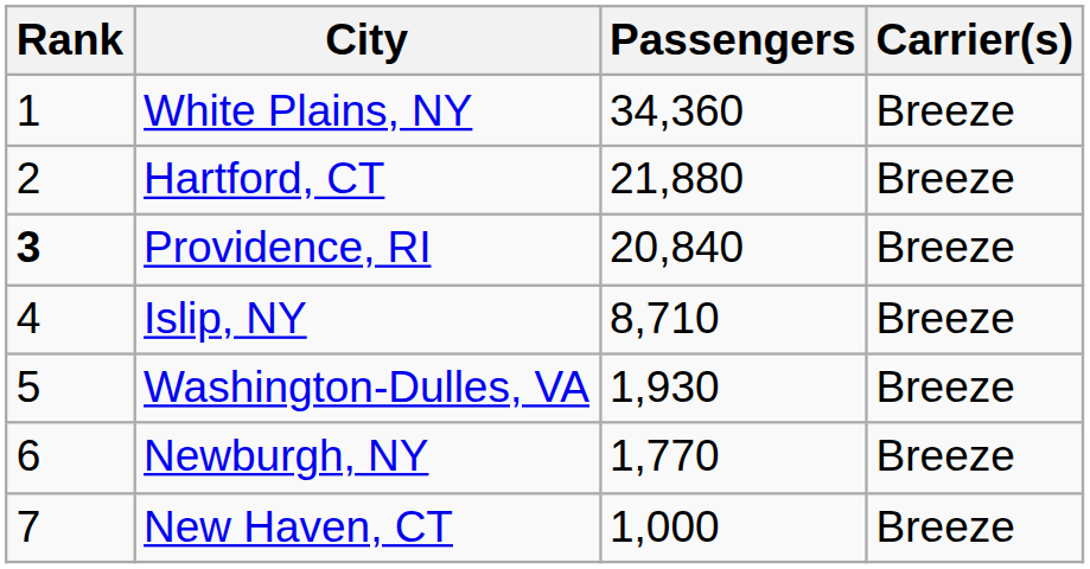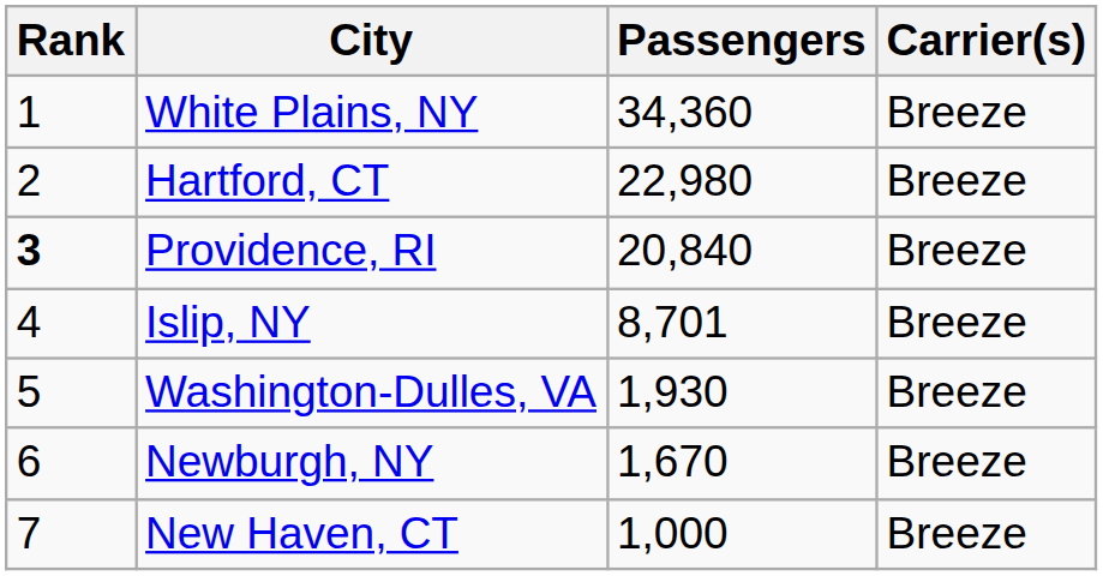Hartford, CT | Passengers: 21,880 -> 22,980
Islip, NY | Passengers: 8,710 -> 8,701
Newburgh, NY | Passengers: 1,770 -> 1,670
